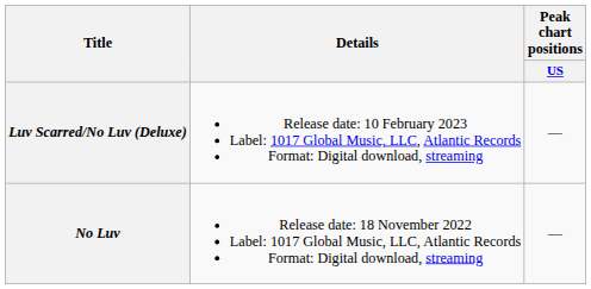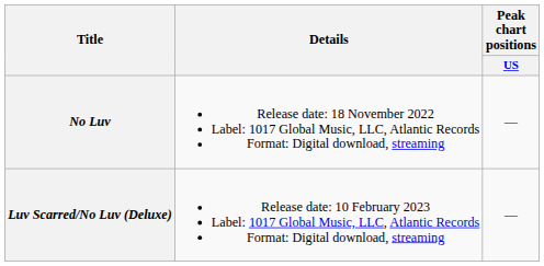rows swapped: No Luv <-> Luv Scarred/No Luv (Deluxe)
